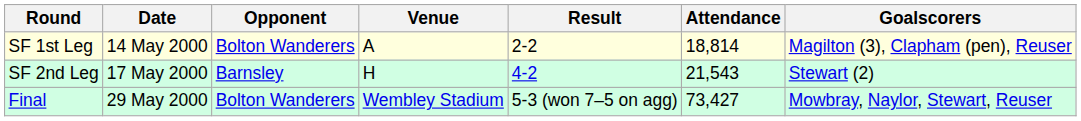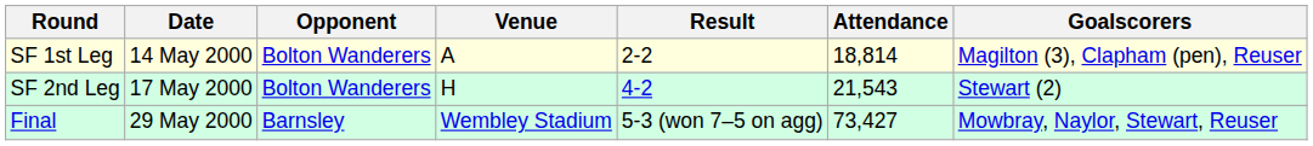SF 2nd Leg | Opponent: Barnsley -> Bolton Wanderers
Final | Opponent: Bolton Wanderers -> Barnsley
